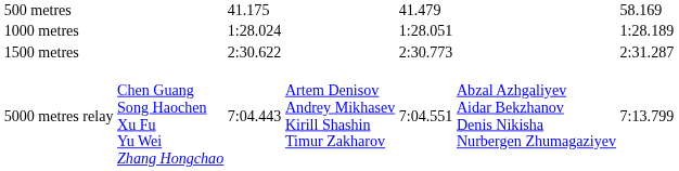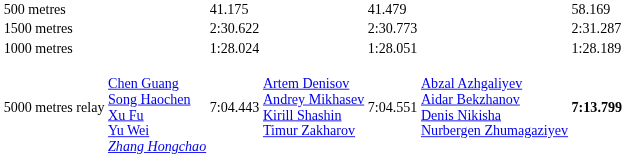rows swapped: 1000 metres <-> 1500 metres
5000 metres relay | column 7: normal -> bold
